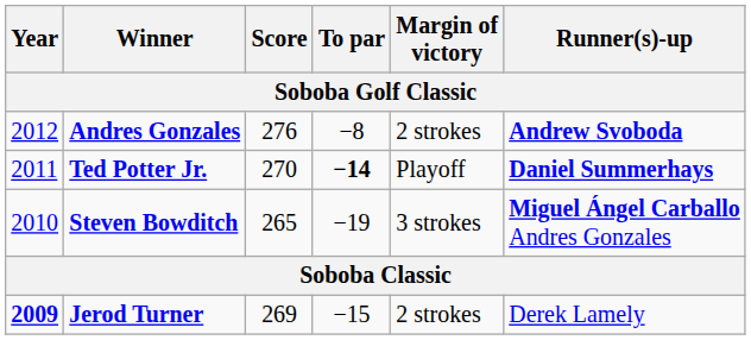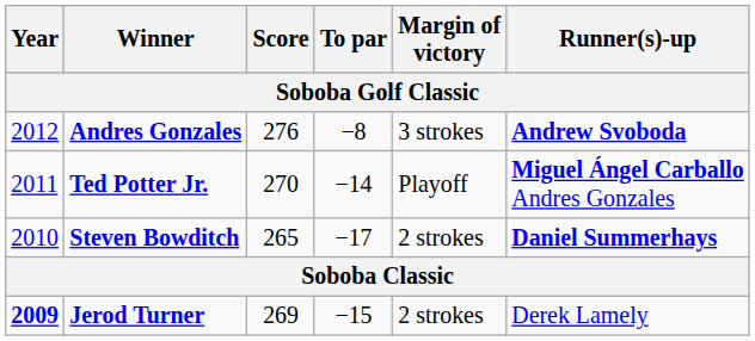Andres Gonzales | Margin of victory: 2 strokes -> 3 strokes
Ted Potter Jr. | To par: bold -> normal
Ted Potter Jr. | Runner(s)-up: Daniel Summerhays -> Miguel Ángel Carballo Andres Gonzales
Steven Bowditch | To par: −19 -> −17
Steven Bowditch | Margin of victory: 3 strokes -> 2 strokes
Steven Bowditch | Runner(s)-up: Miguel Ángel Carballo Andres Gonzales -> Daniel Summerhays
